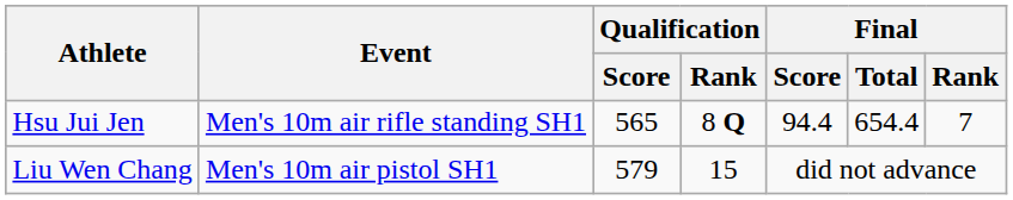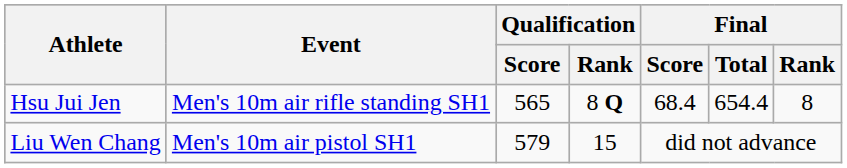Hsu Jui Jen | Final / Score: 94.4 -> 68.4
Hsu Jui Jen | Final / Rank: 7 -> 8
